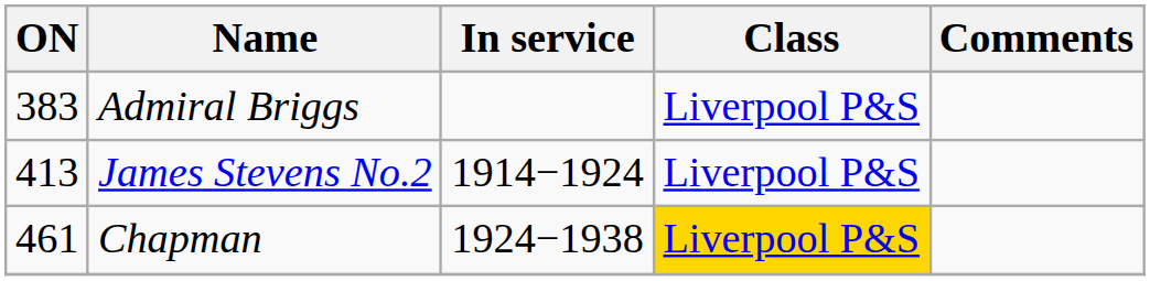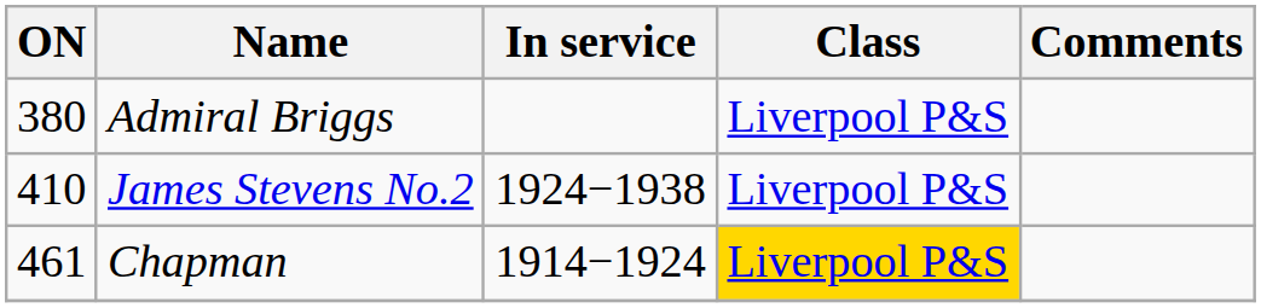Admiral Briggs | ON: 383 -> 380
James Stevens No.2 | ON: 413 -> 410
James Stevens No.2 | In service: 1914−1924 -> 1924−1938
Chapman | In service: 1924−1938 -> 1914−1924
